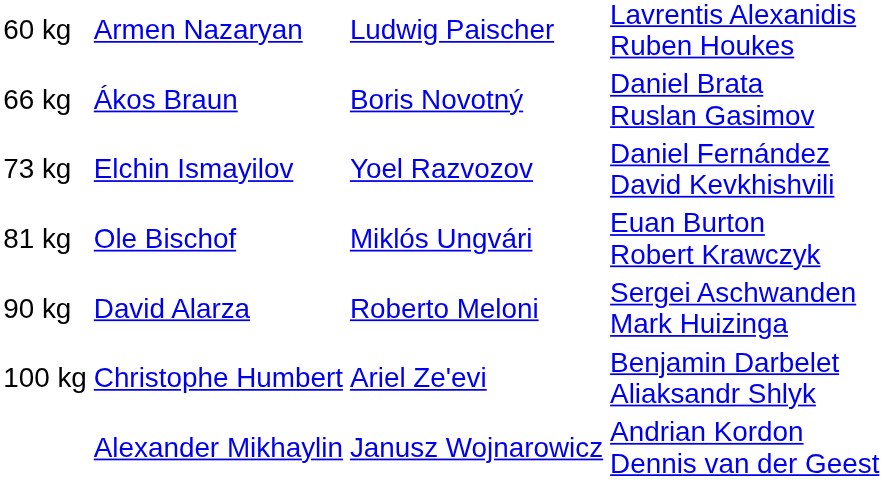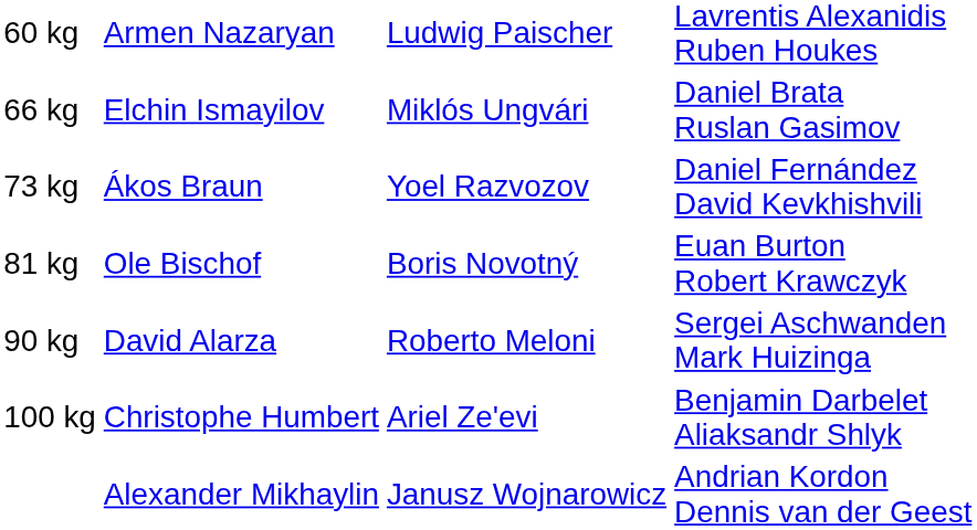66 kg | column 2: Ákos Braun -> Elchin Ismayilov
66 kg | column 3: Boris Novotný -> Miklós Ungvári
73 kg | column 2: Elchin Ismayilov -> Ákos Braun
81 kg | column 3: Miklós Ungvári -> Boris Novotný
